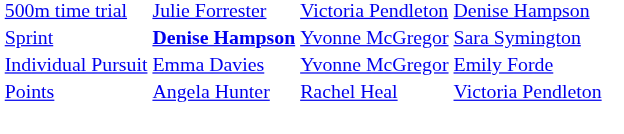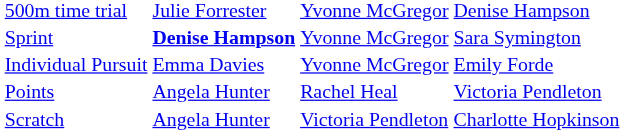500m time trial | column 3: Victoria Pendleton -> Yvonne McGregor
+ row: Scratch | Angela Hunter | Victoria Pendleton | Charlotte Hopkinson
